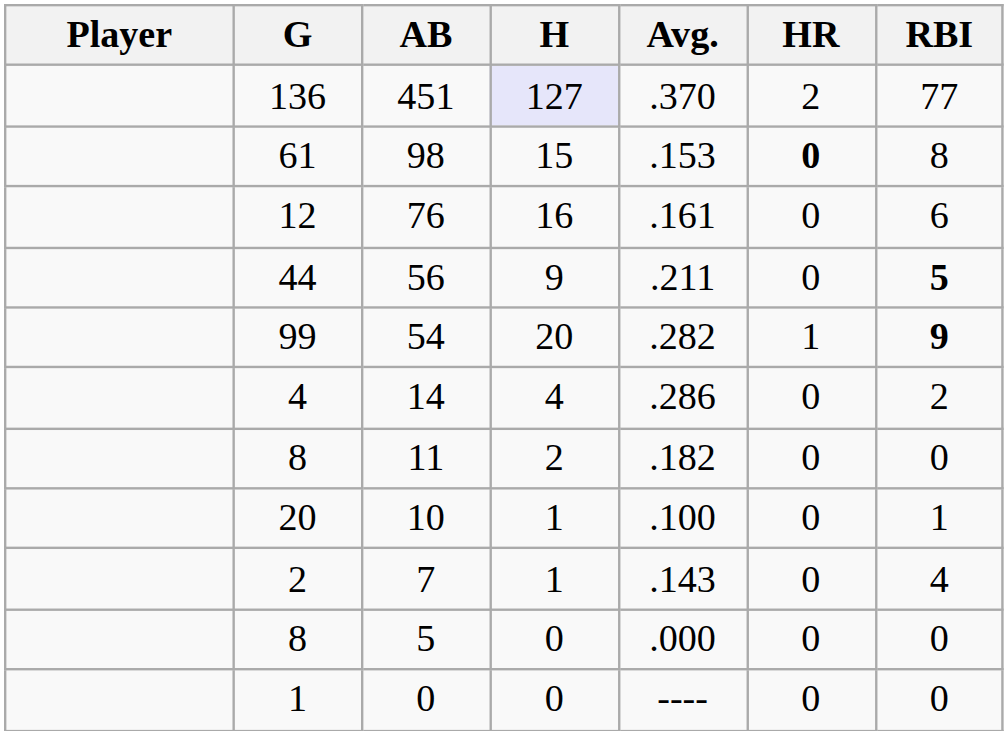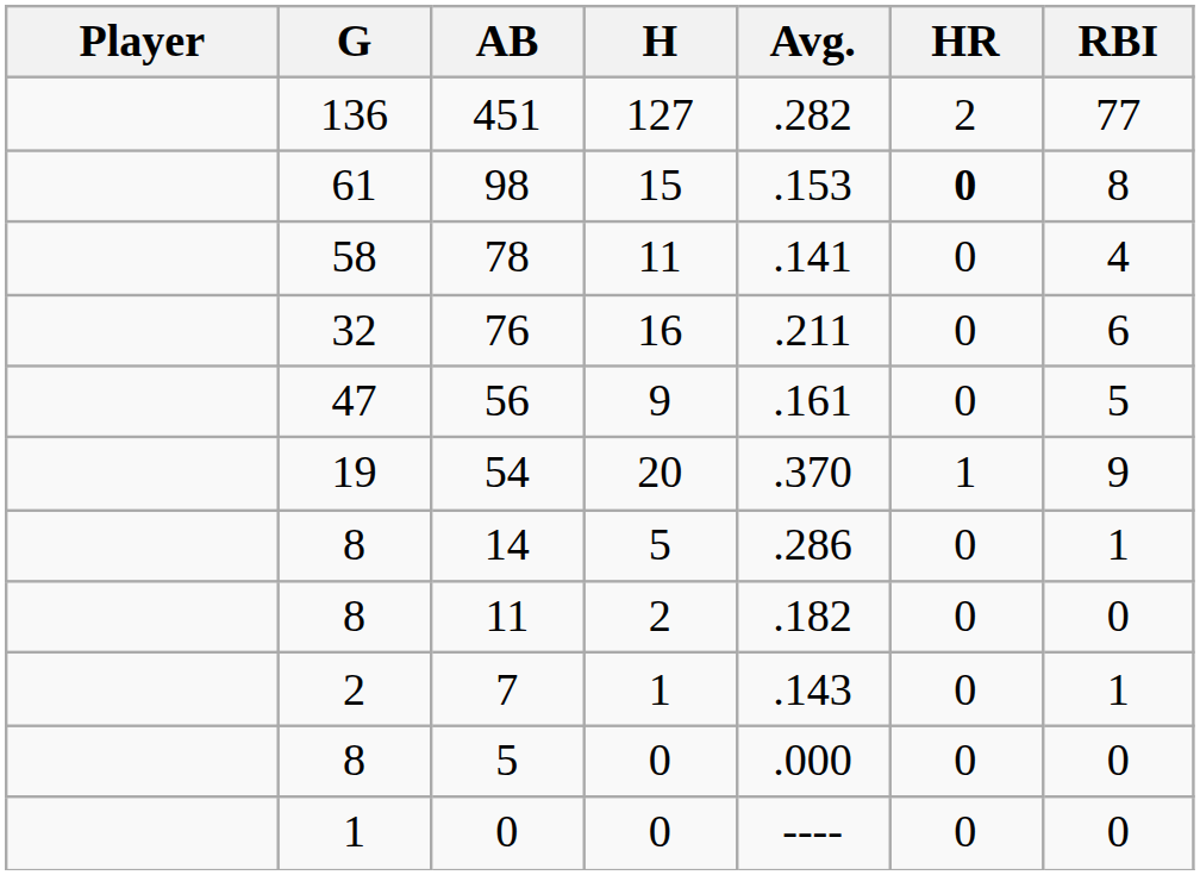451 | H: lavender background -> no background
451 | Avg.: .370 -> .282
+ row: 58 | 78 | 11 | .141 | 0 | 4
76 | G: 12 -> 32
76 | Avg.: .161 -> .211
56 | G: 44 -> 47
56 | Avg.: .211 -> .161
56 | RBI: bold -> normal
54 | G: 99 -> 19
54 | Avg.: .282 -> .370
54 | RBI: bold -> normal
14 | G: 4 -> 8
14 | H: 4 -> 5
14 | RBI: 2 -> 1
- row: 20 | 10 | 1 | .100 | 0 | 1
7 | RBI: 4 -> 1
